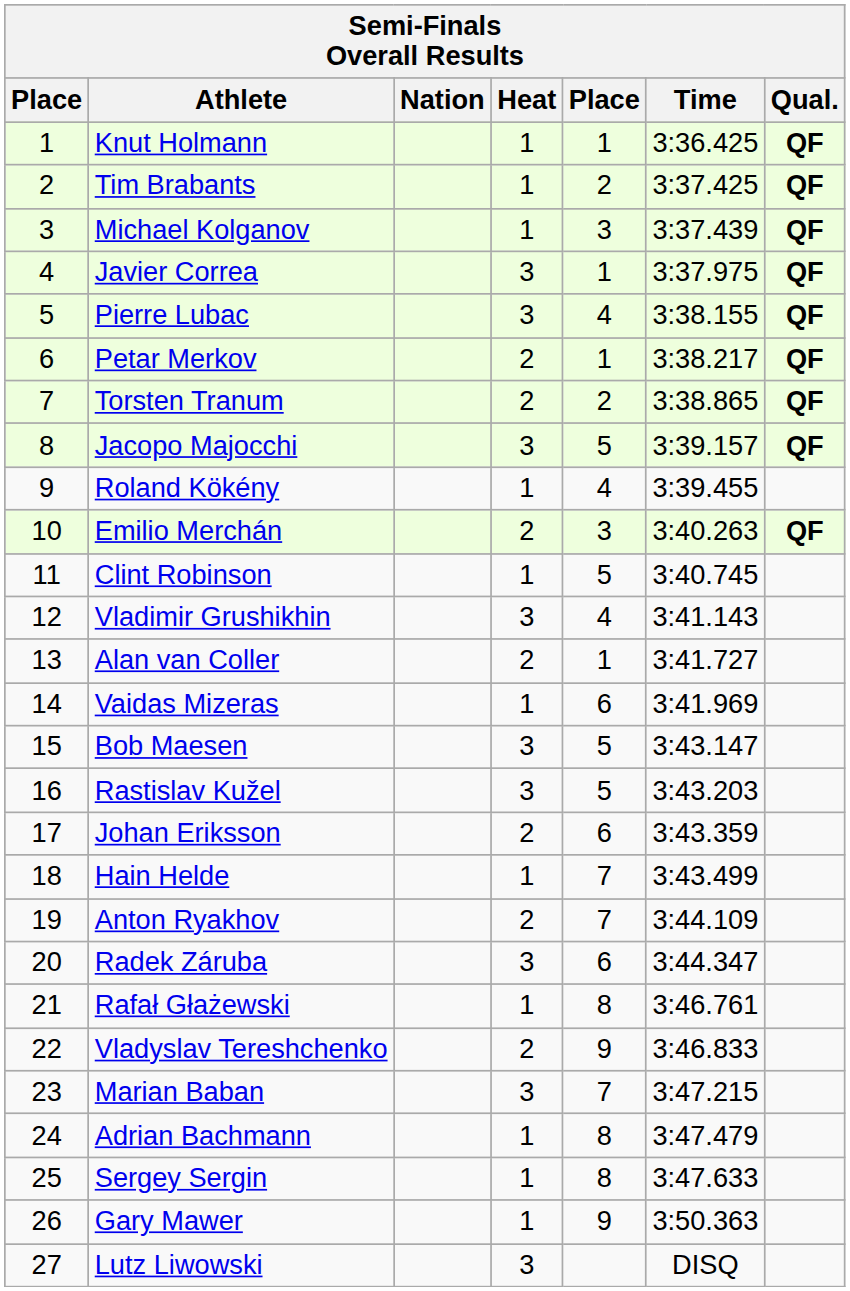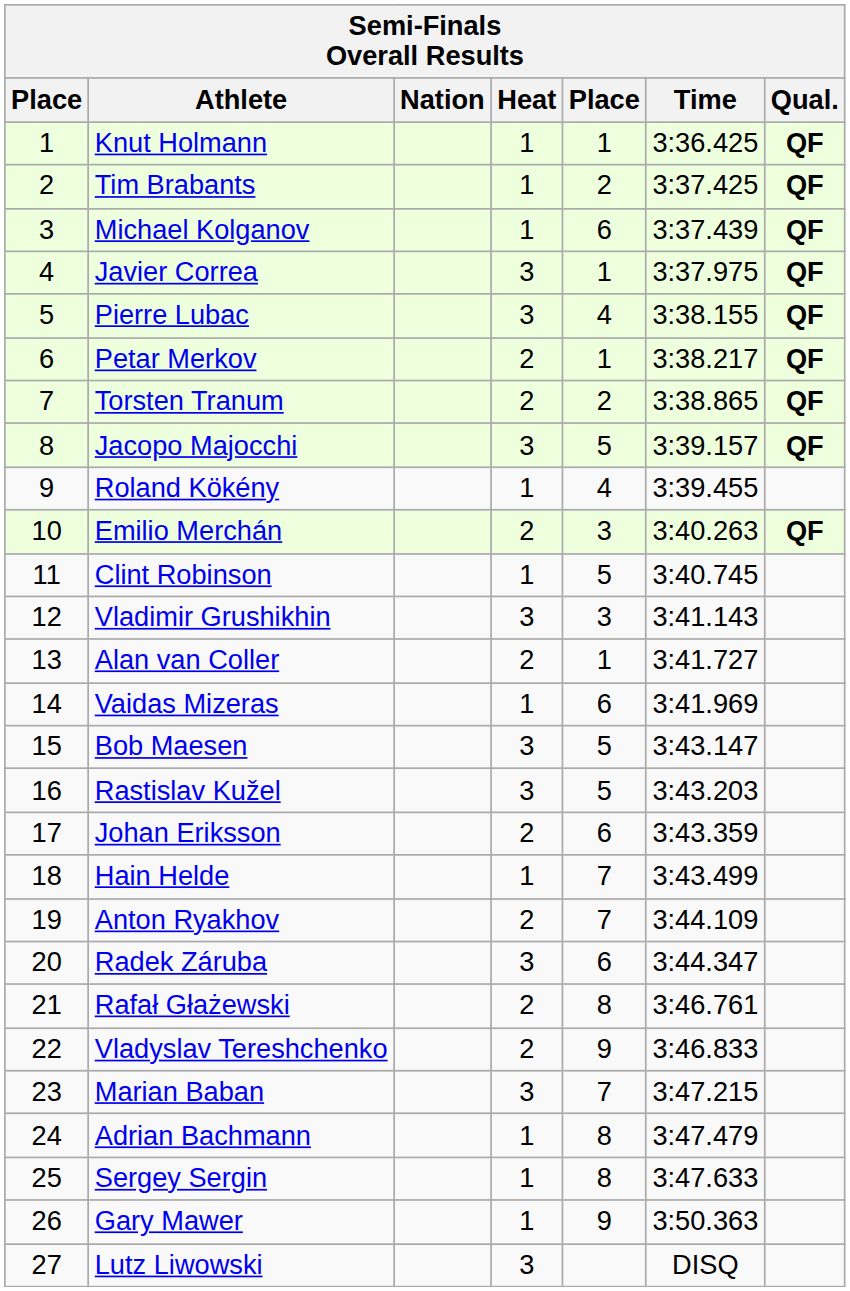Michael Kolganov | column 5: 3 -> 6
Vladimir Grushikhin | column 5: 4 -> 3
Rafał Głażewski | Heat: 1 -> 2
